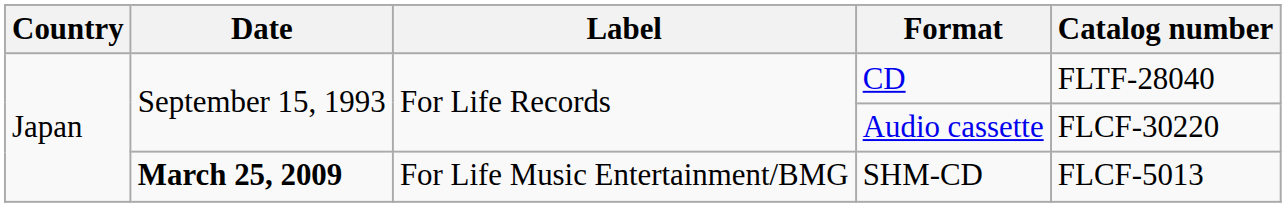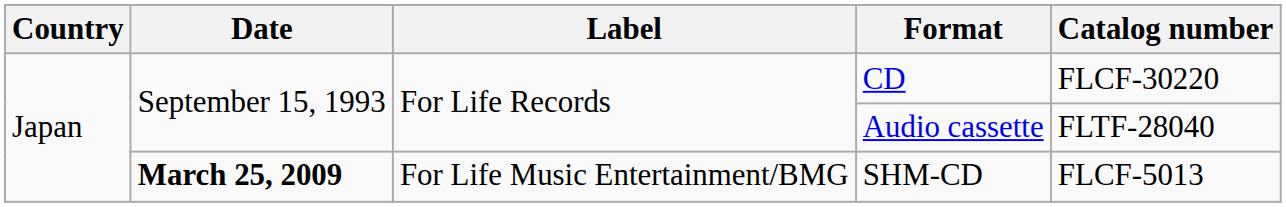CD | Catalog number: FLTF-28040 -> FLCF-30220
Audio cassette | Catalog number: FLCF-30220 -> FLTF-28040
